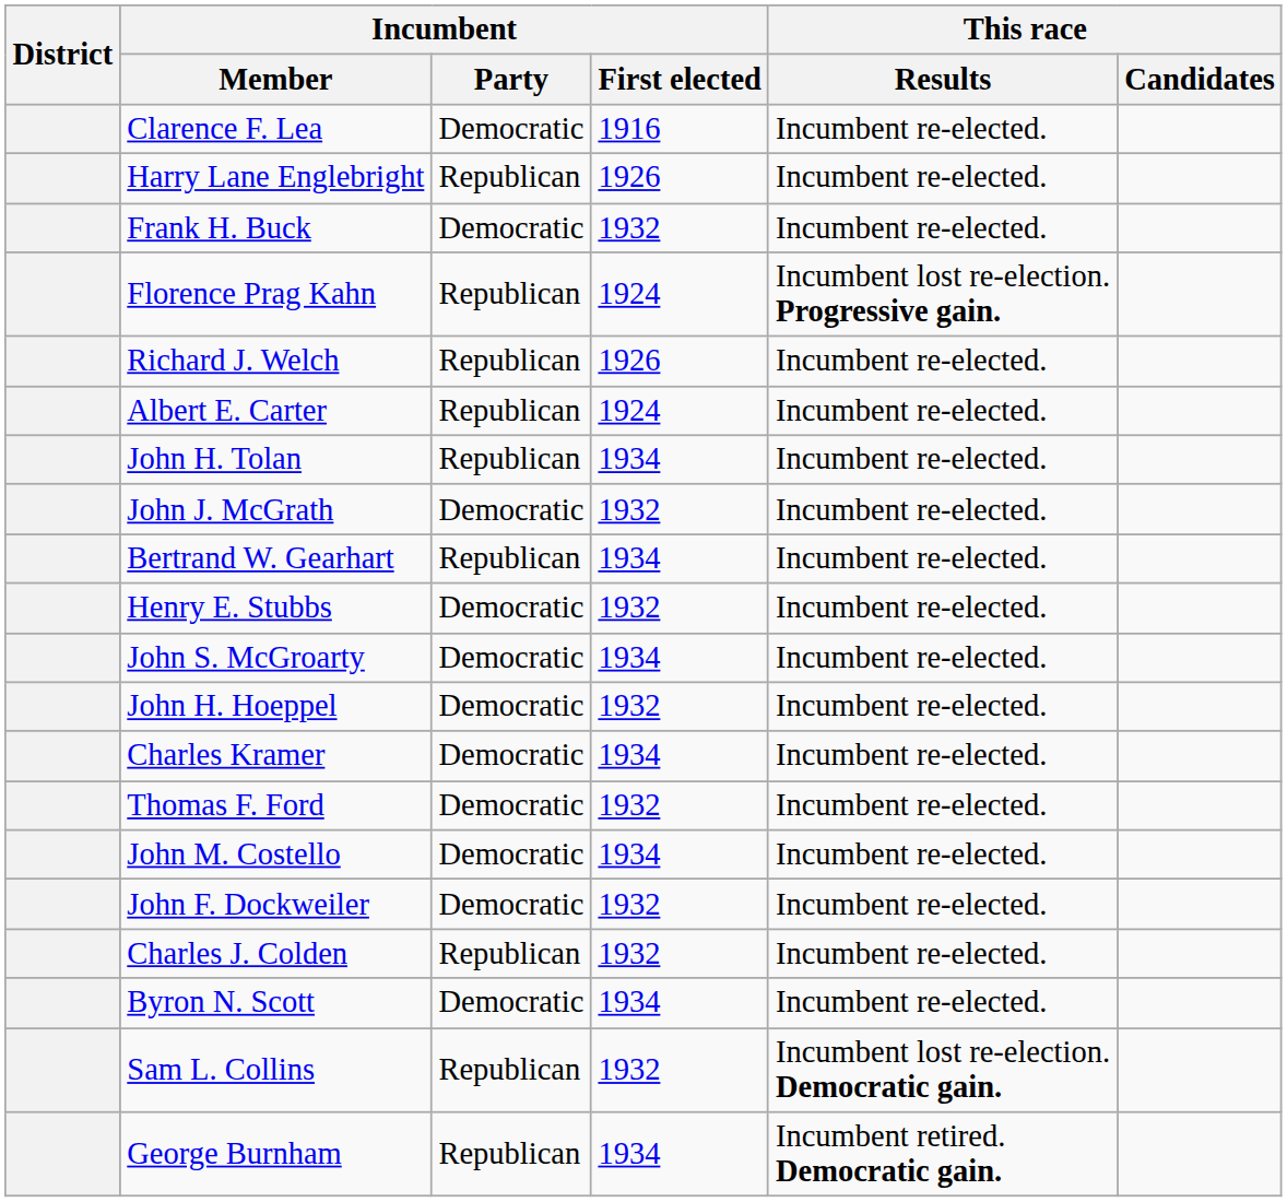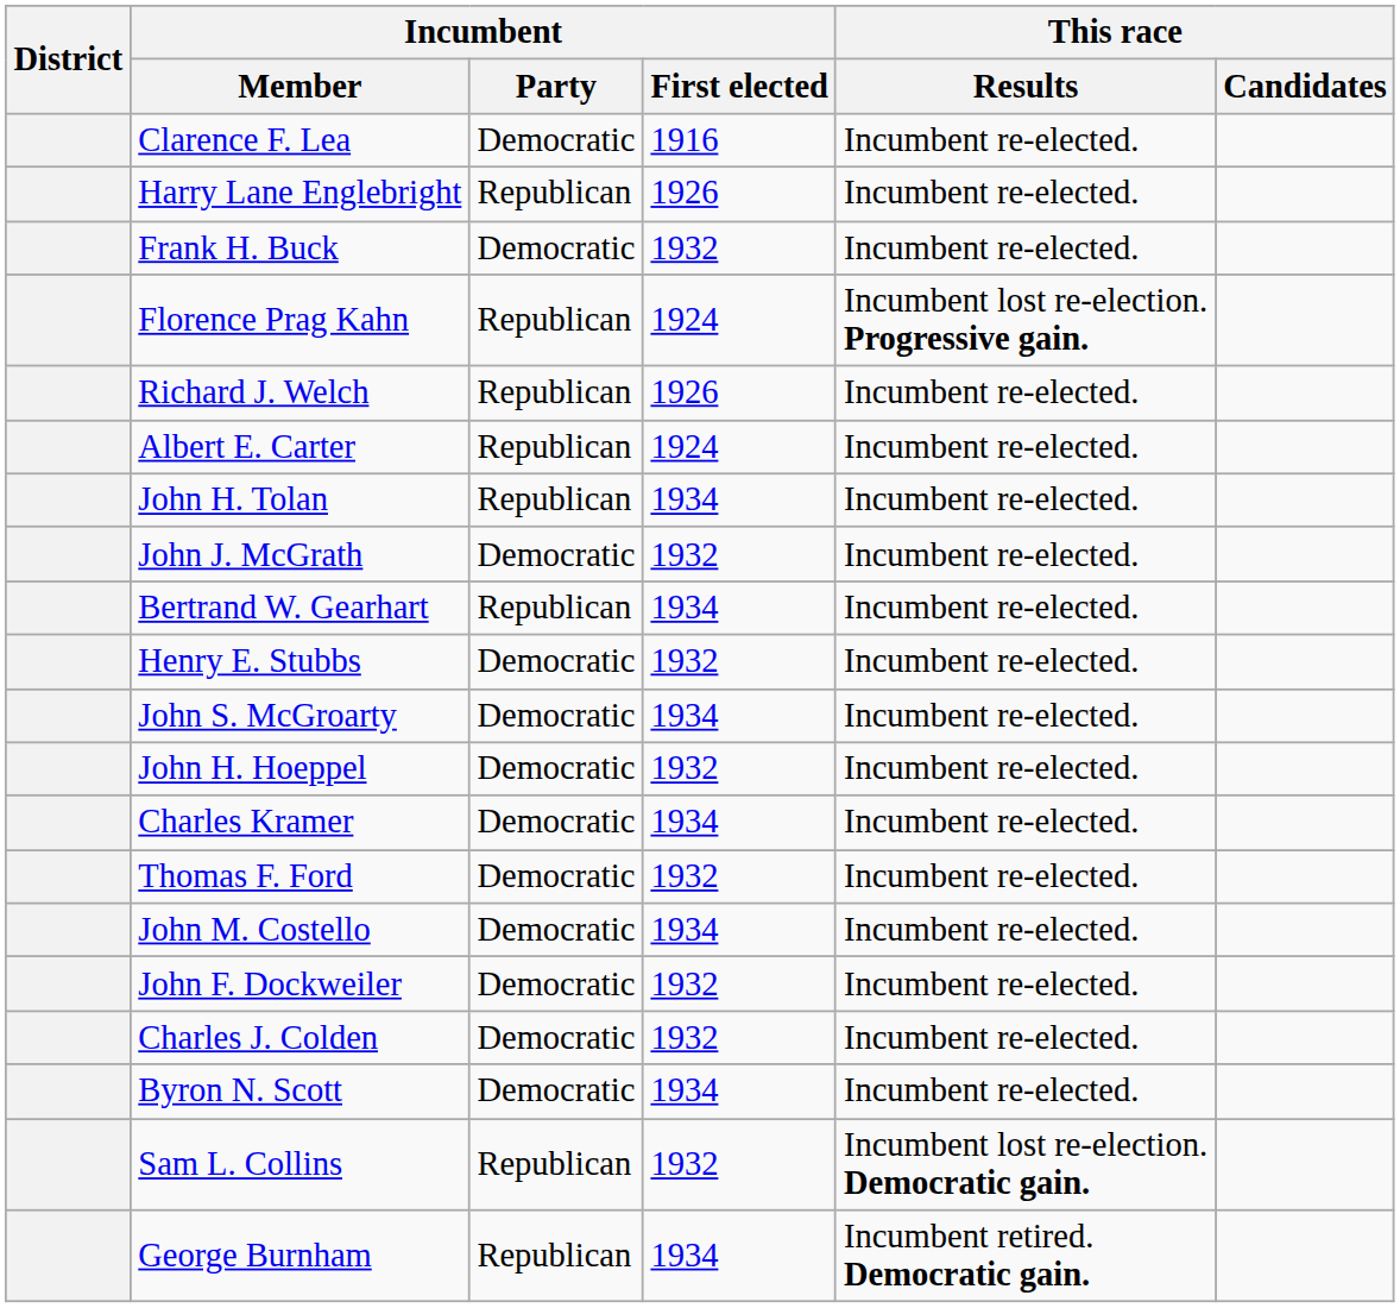Charles J. Colden | Incumbent / Party: Republican -> Democratic
